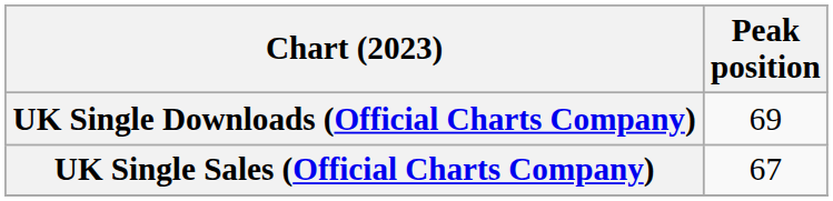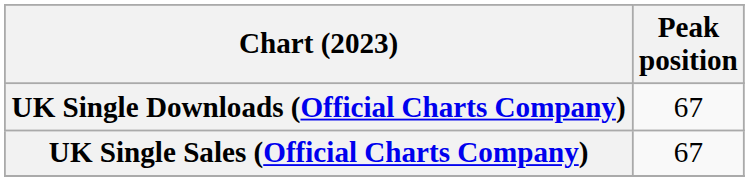UK Single Downloads (Official Charts Company) | Peak position: 69 -> 67
